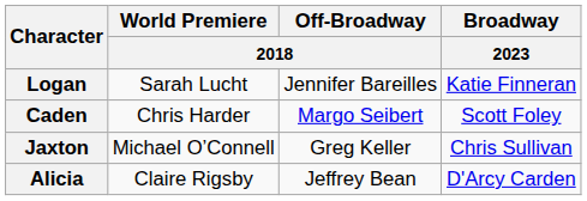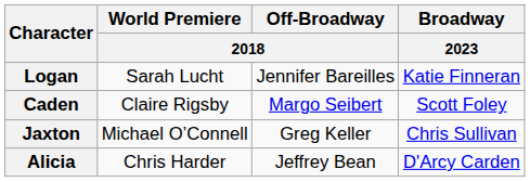Caden | World Premiere / 2018: Chris Harder -> Claire Rigsby
Alicia | World Premiere / 2018: Claire Rigsby -> Chris Harder
